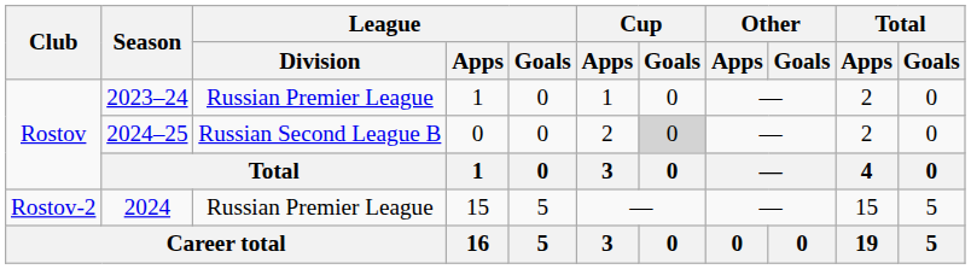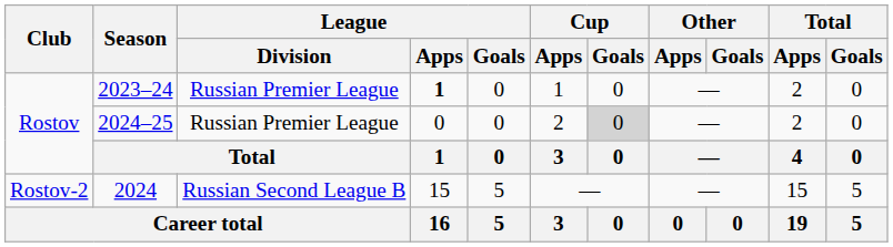2023–24 | League / Apps: normal -> bold
2024–25 | League / Division: Russian Second League B -> Russian Premier League
2024 | League / Division: Russian Premier League -> Russian Second League B
